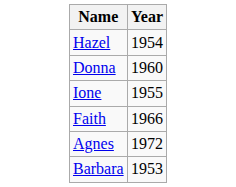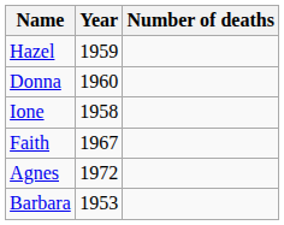+ column: Number of deaths
Hazel | Year: 1954 -> 1959
Ione | Year: 1955 -> 1958
Faith | Year: 1966 -> 1967
